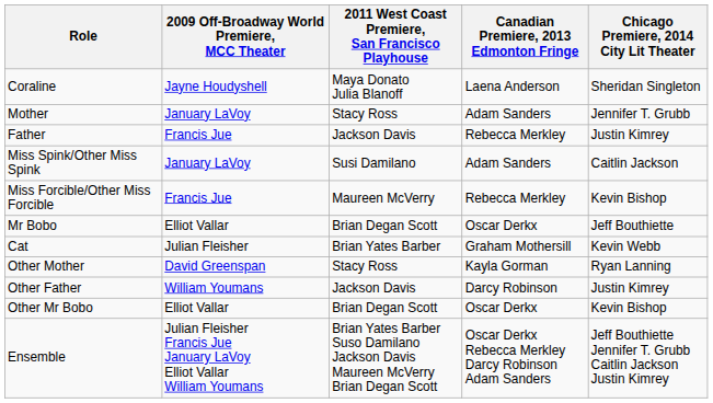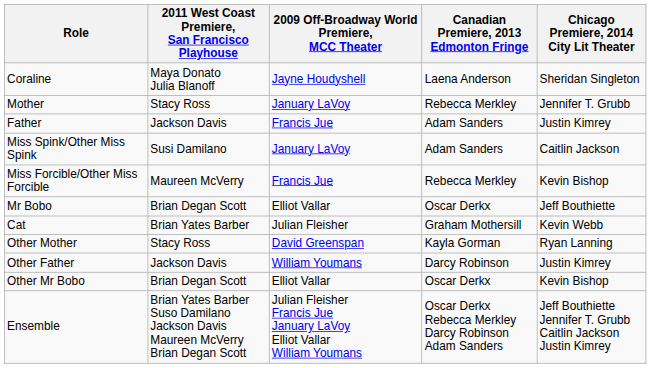columns swapped: 2009 Off-Broadway World Premiere, MCC Theater <-> 2011 West Coast Premiere, San Francisco Playhouse
Mother | Canadian Premiere, 2013 Edmonton Fringe: Adam Sanders -> Rebecca Merkley
Father | Canadian Premiere, 2013 Edmonton Fringe: Rebecca Merkley -> Adam Sanders
